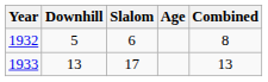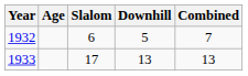columns swapped: Age <-> Downhill
1932 | Combined: 8 -> 7
